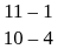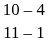rows swapped: 10 – 4 <-> 11 – 1
